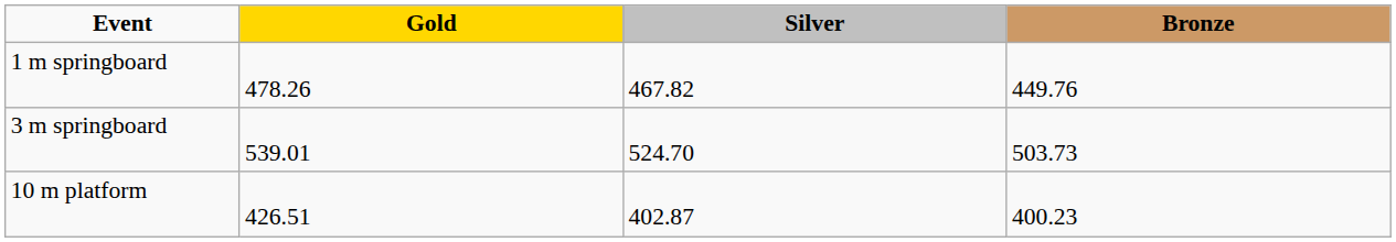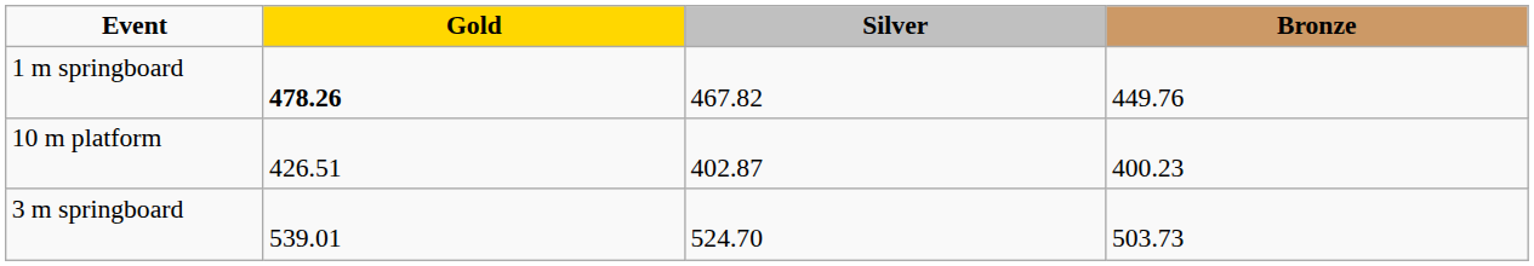1 m springboard | Gold: normal -> bold
rows swapped: 3 m springboard <-> 10 m platform
